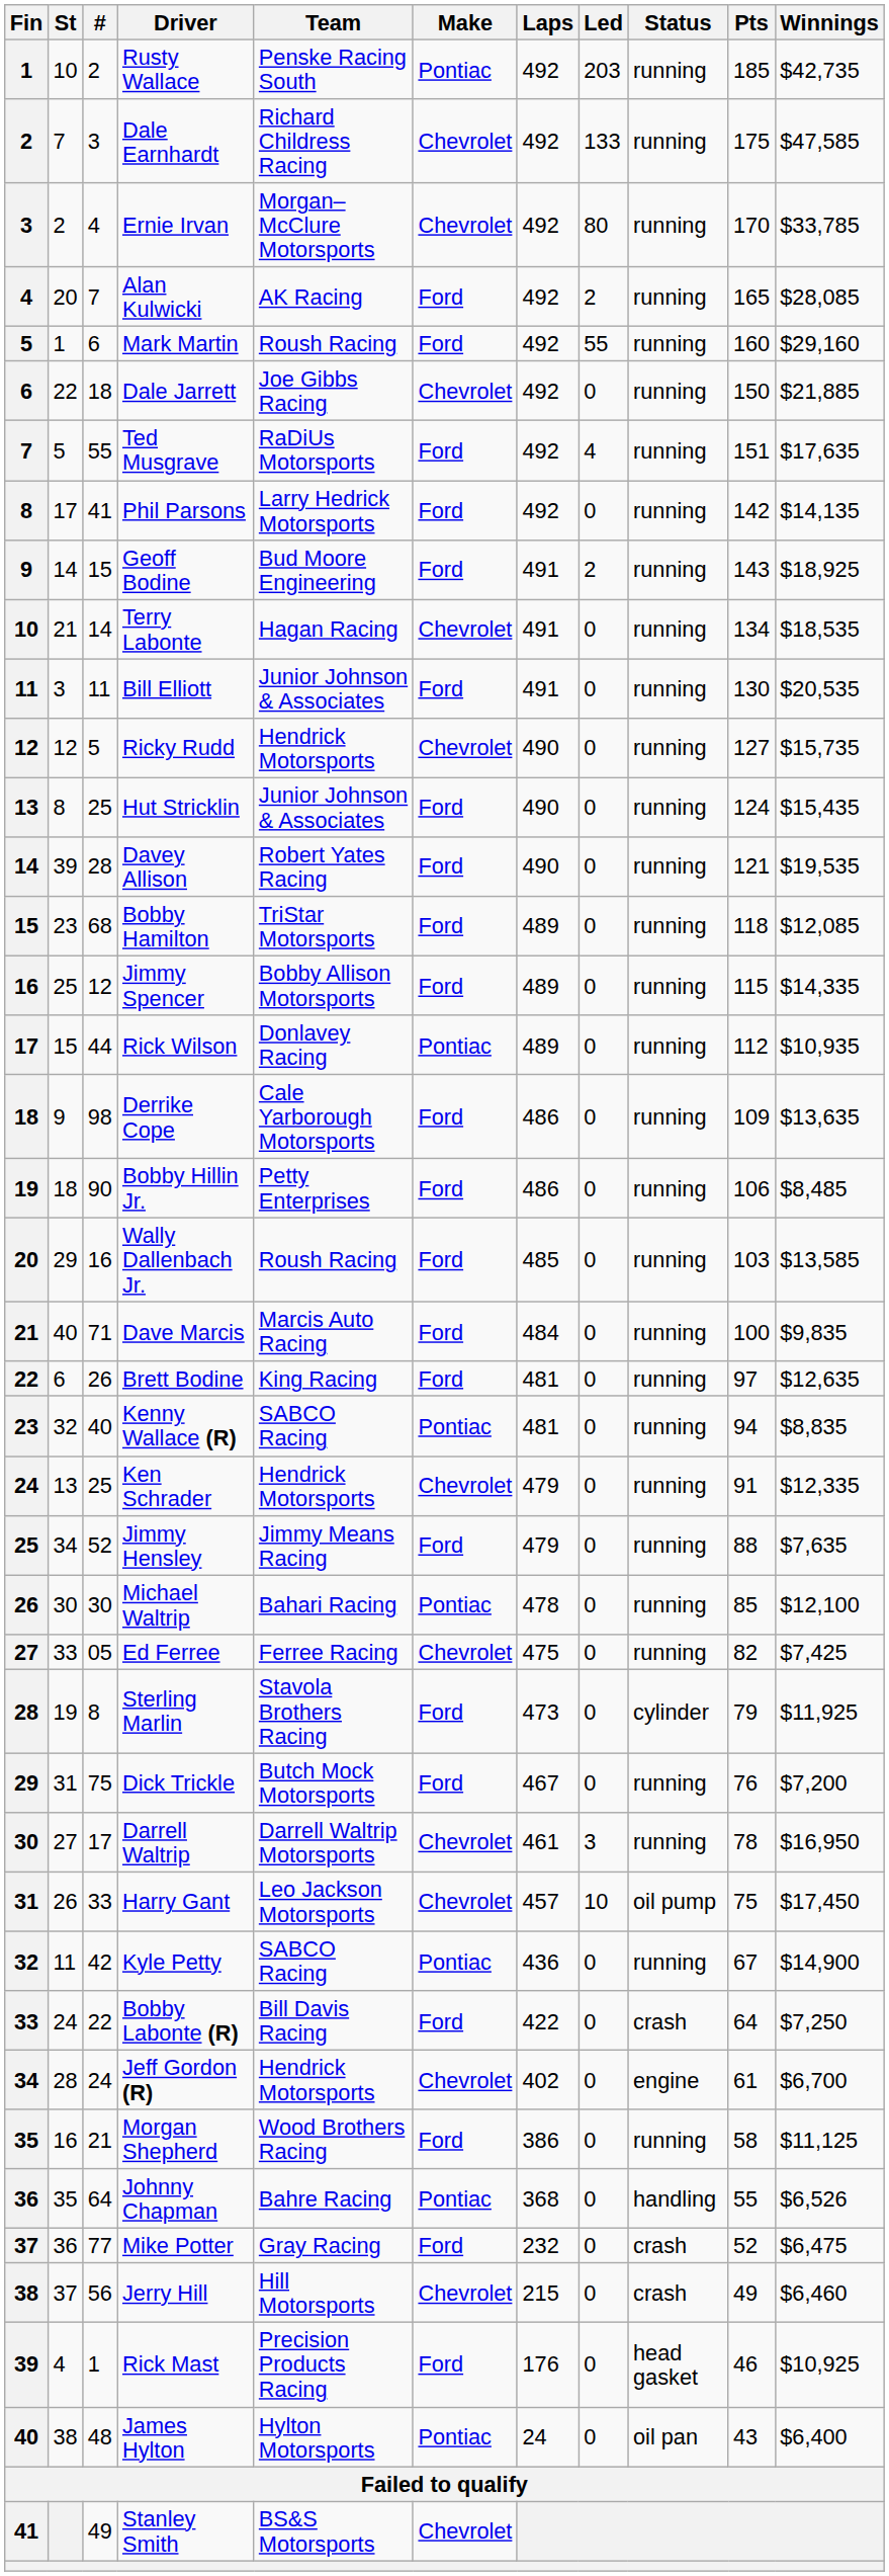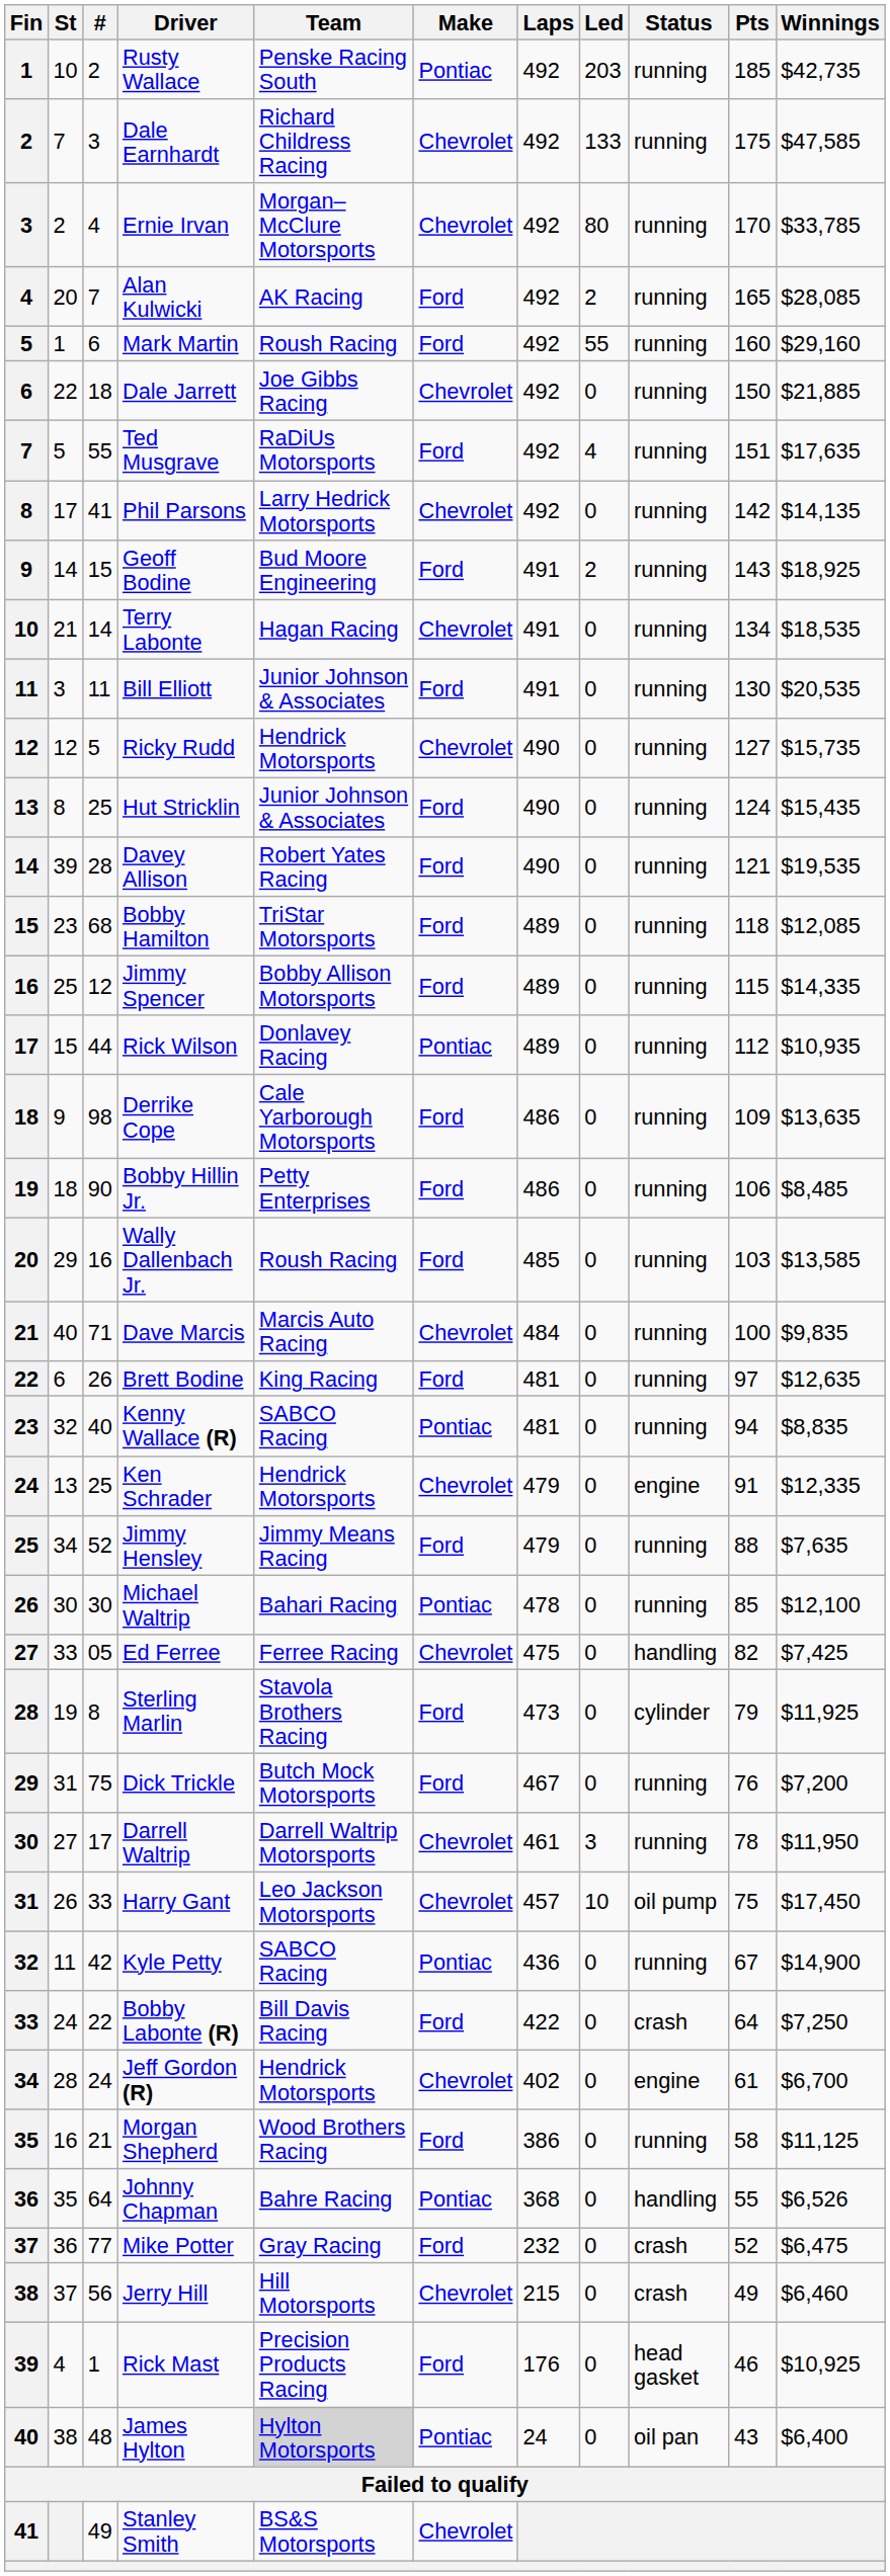Phil Parsons | Make: Ford -> Chevrolet
Dave Marcis | Make: Ford -> Chevrolet
Ken Schrader | Status: running -> engine
Ed Ferree | Status: running -> handling
Darrell Waltrip | Winnings: $16,950 -> $11,950
James Hylton | Team: no background -> lightgrey background
